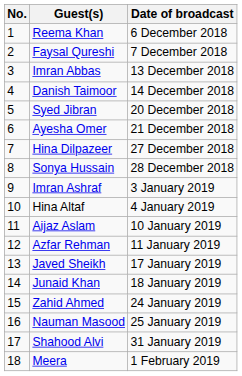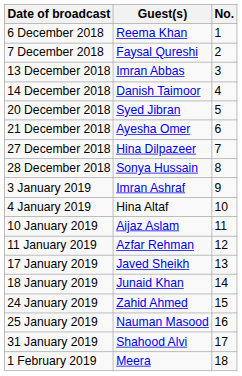columns swapped: No. <-> Date of broadcast
